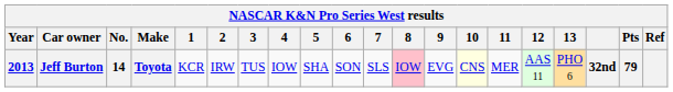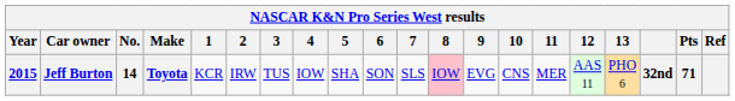Jeff Burton | Year: 2013 -> 2015
Jeff Burton | 10: lightyellow background -> no background
Jeff Burton | Pts: 79 -> 71
